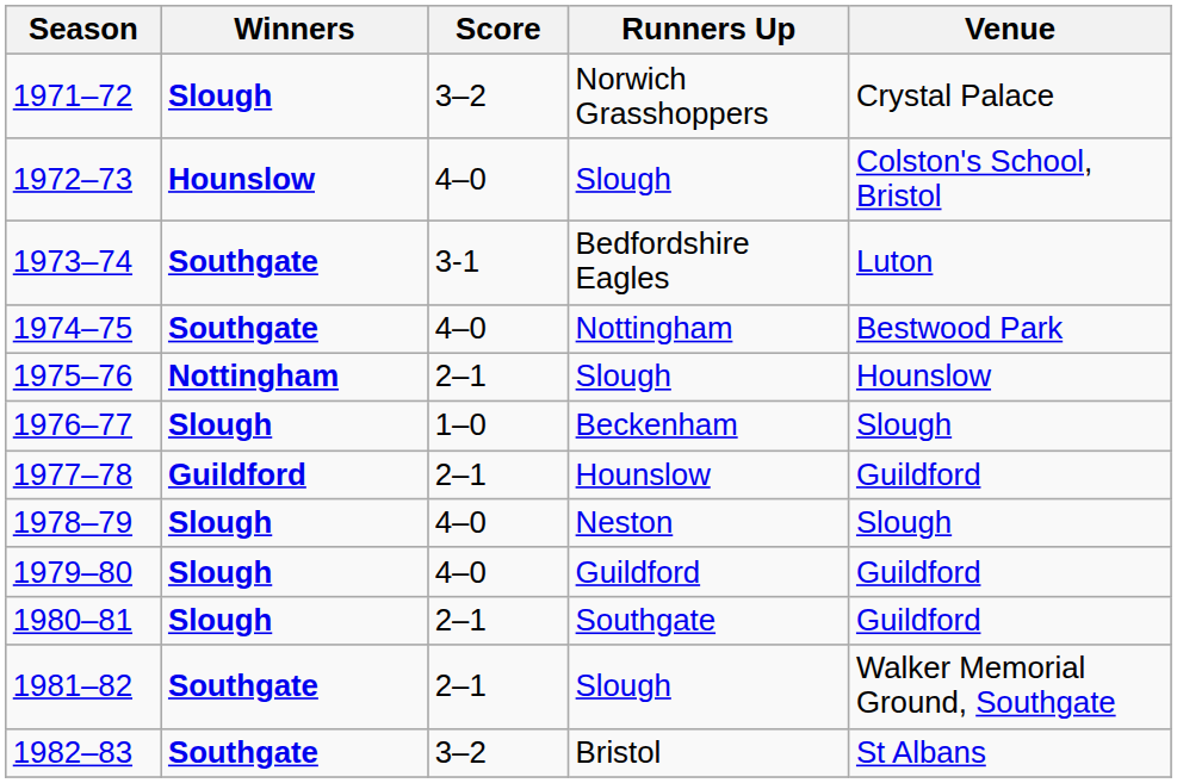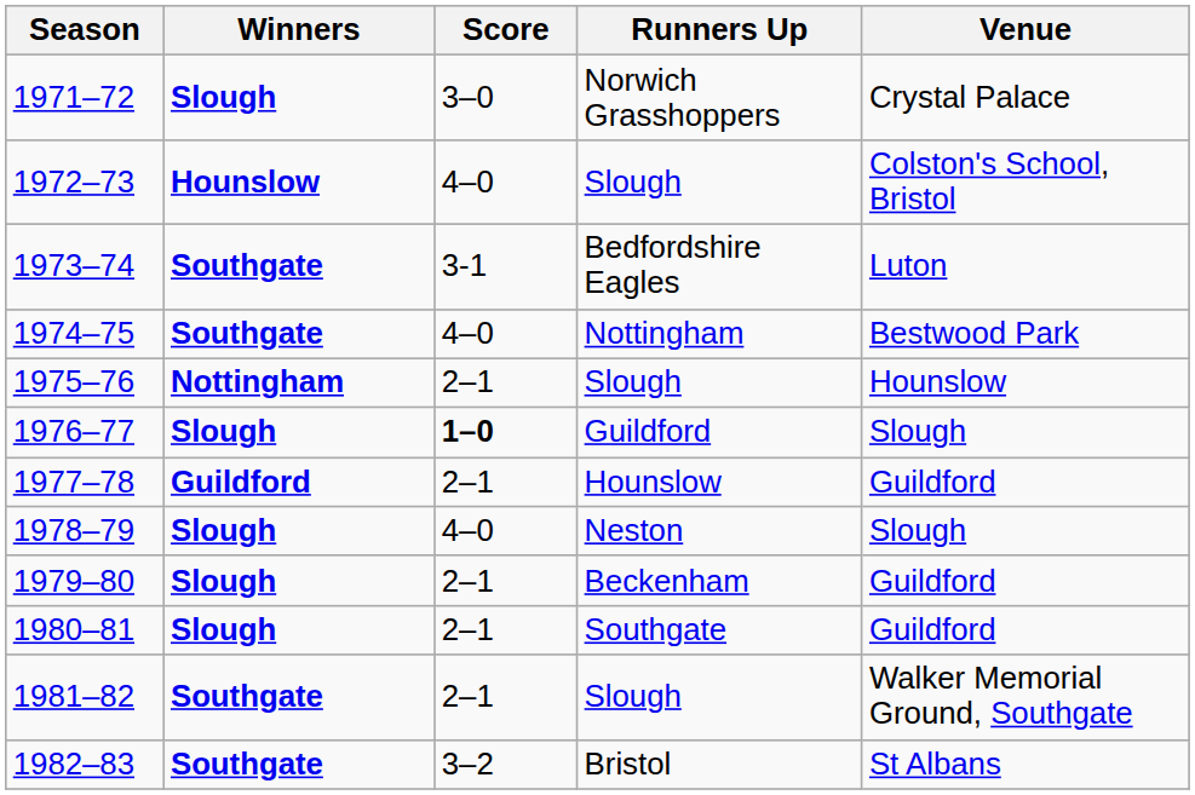1971–72 | Score: 3–2 -> 3–0
1976–77 | Score: normal -> bold
1976–77 | Runners Up: Beckenham -> Guildford
1979–80 | Score: 4–0 -> 2–1
1979–80 | Runners Up: Guildford -> Beckenham
